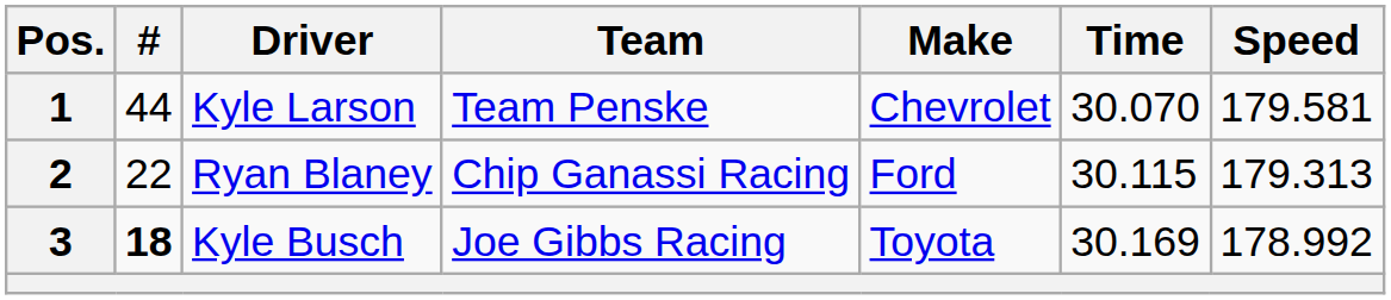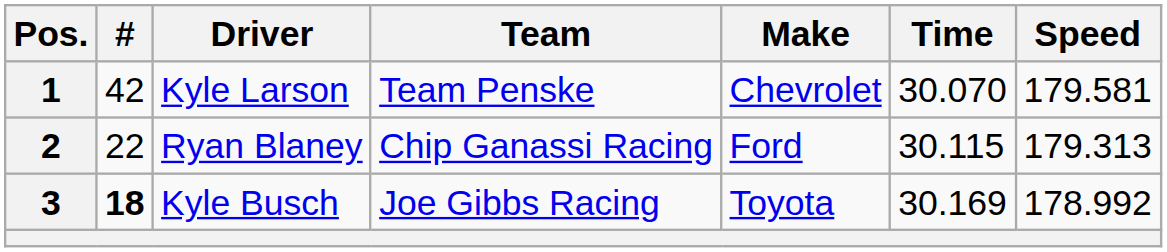1 | #: 44 -> 42
